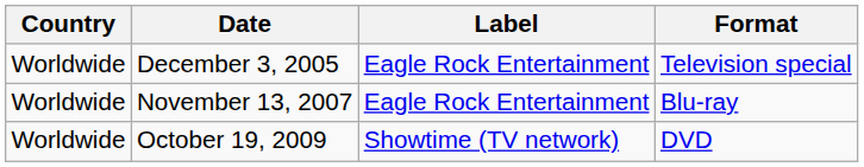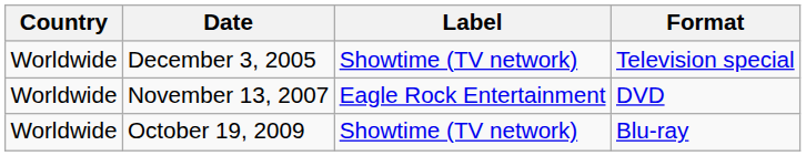December 3, 2005 | Label: Eagle Rock Entertainment -> Showtime (TV network)
November 13, 2007 | Format: Blu-ray -> DVD
October 19, 2009 | Format: DVD -> Blu-ray
